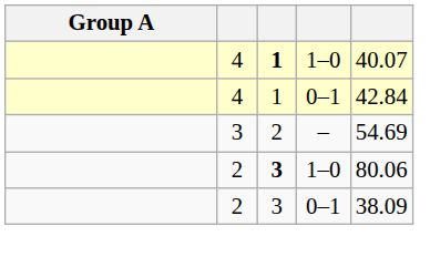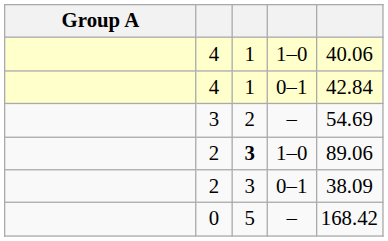4 / 1–0 | column 3: bold -> normal
4 / 1–0 | column 5: 40.07 -> 40.06
2 / 1–0 | column 5: 80.06 -> 89.06
+ row: 0 | 5 | – | 168.42
